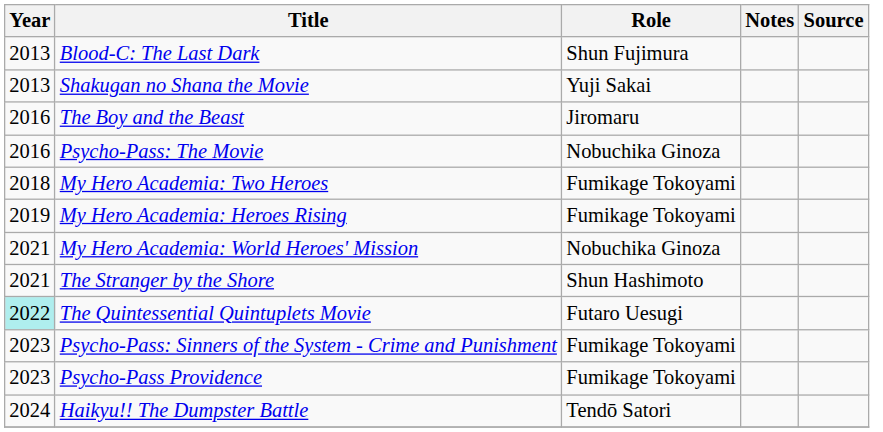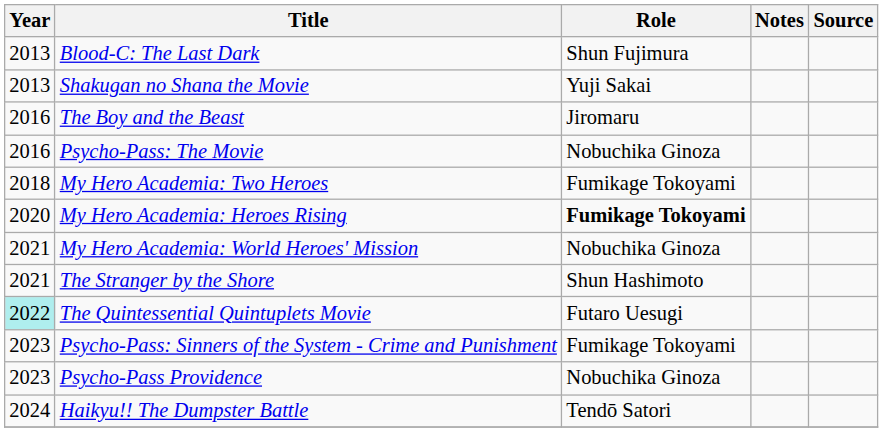My Hero Academia: Heroes Rising | Year: 2019 -> 2020
My Hero Academia: Heroes Rising | Role: normal -> bold
Psycho-Pass Providence | Role: Fumikage Tokoyami -> Nobuchika Ginoza
